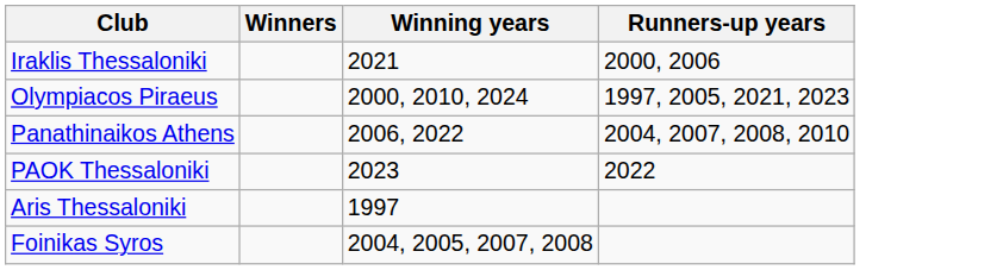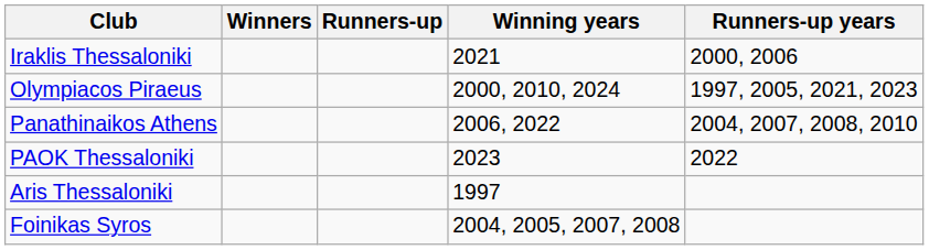+ column: Runners-up
